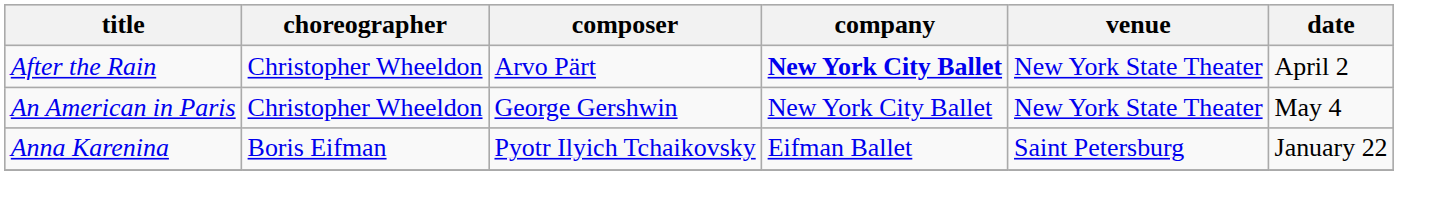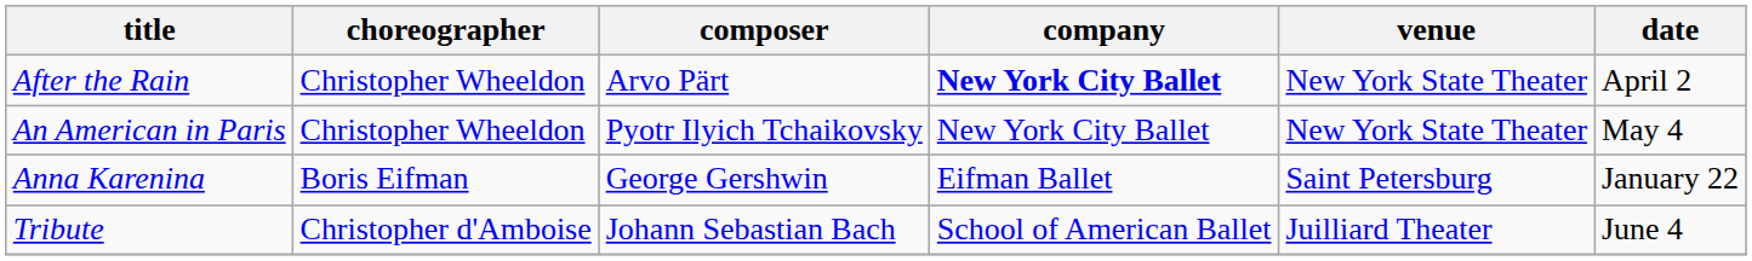An American in Paris | composer: George Gershwin -> Pyotr Ilyich Tchaikovsky
Anna Karenina | composer: Pyotr Ilyich Tchaikovsky -> George Gershwin
+ row: Tribute | Christopher d'Amboise | Johann Sebastian Bach | School of American Ballet | Juilliard Theater | June 4
